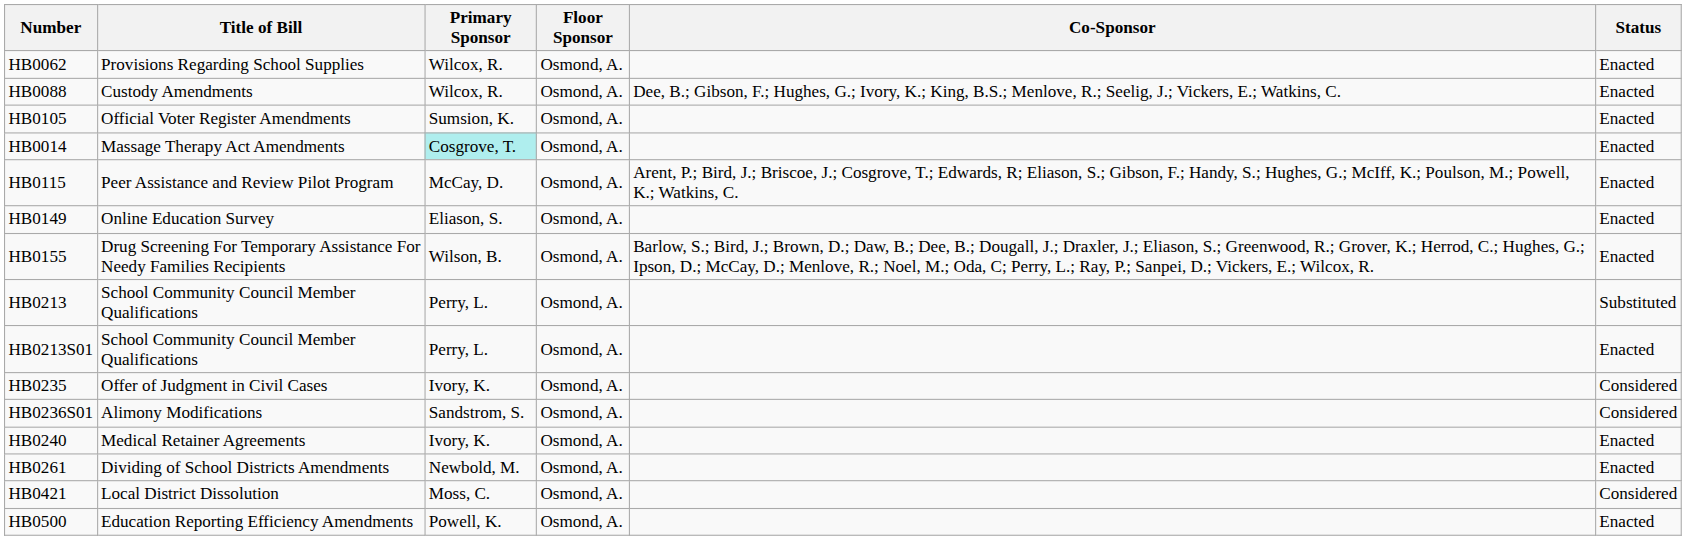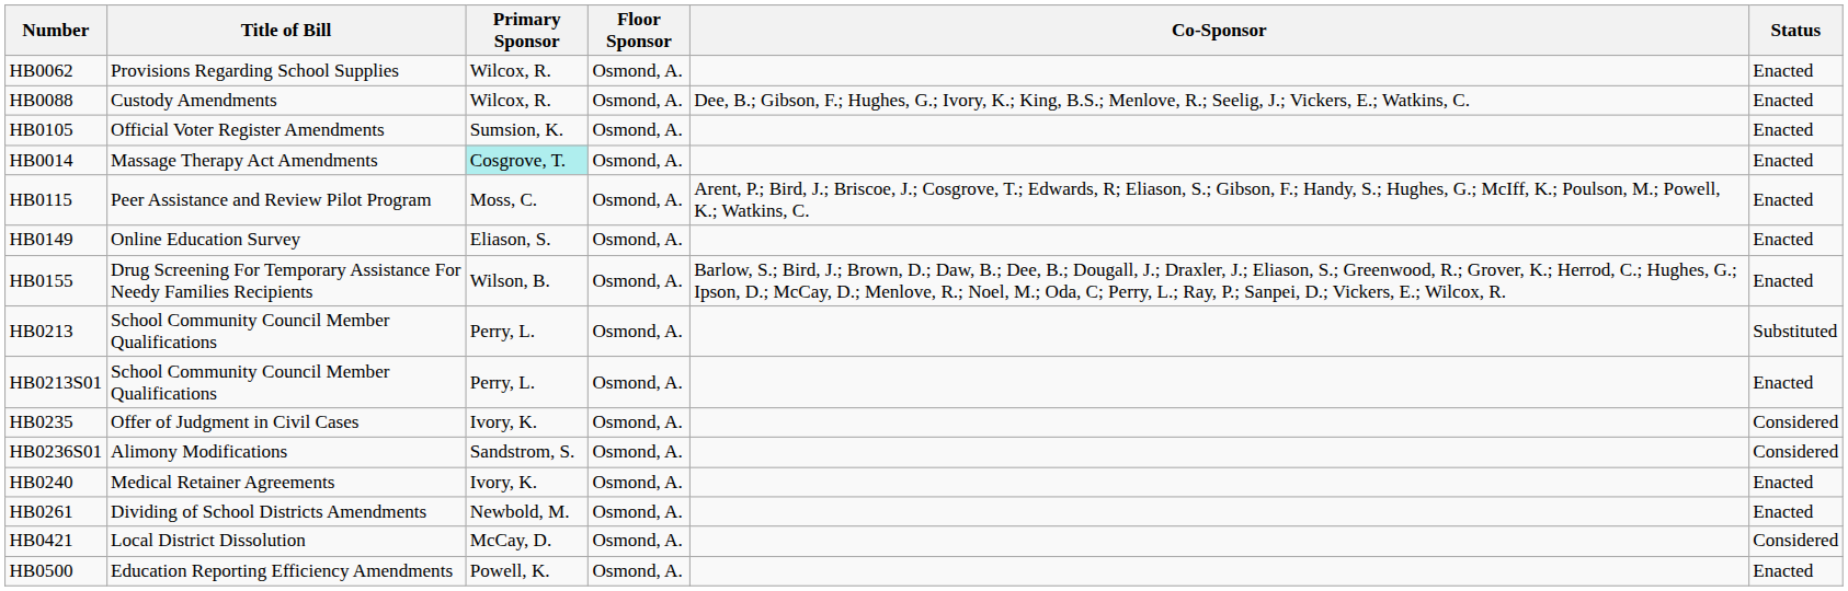HB0115 | Primary Sponsor: McCay, D. -> Moss, C.
HB0421 | Primary Sponsor: Moss, C. -> McCay, D.
